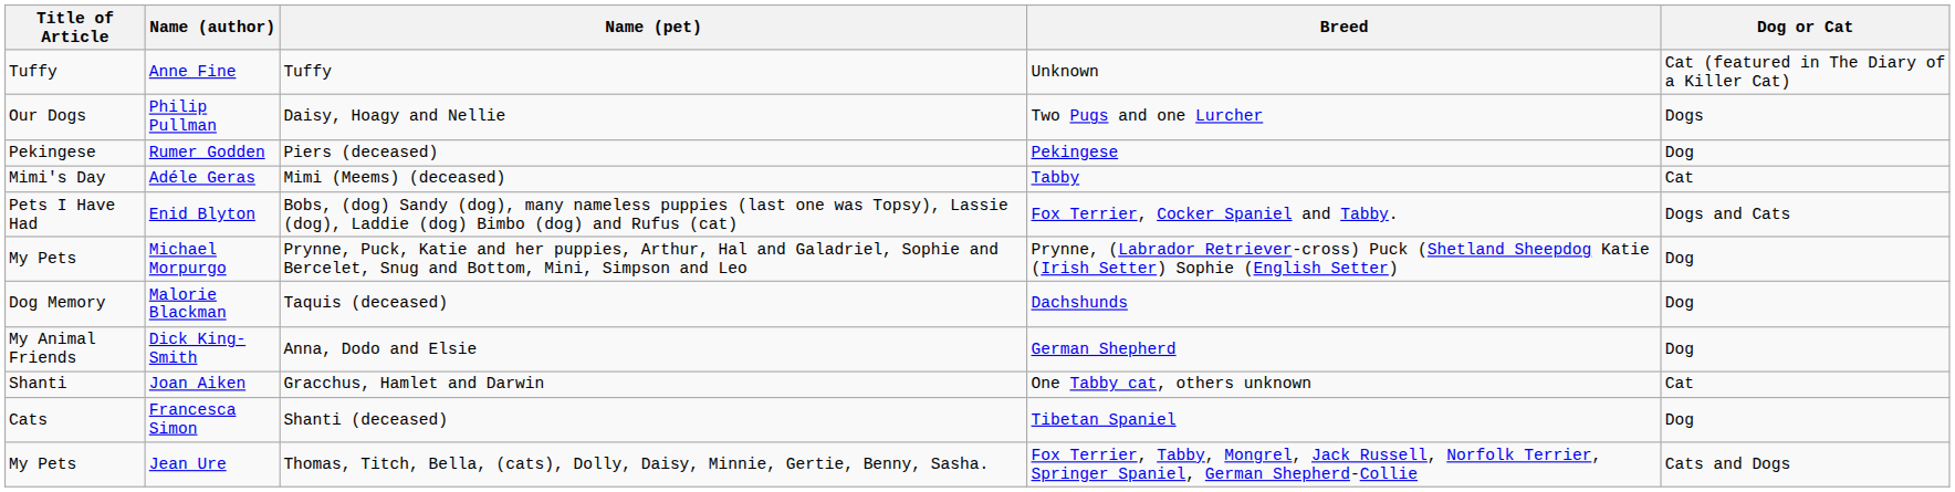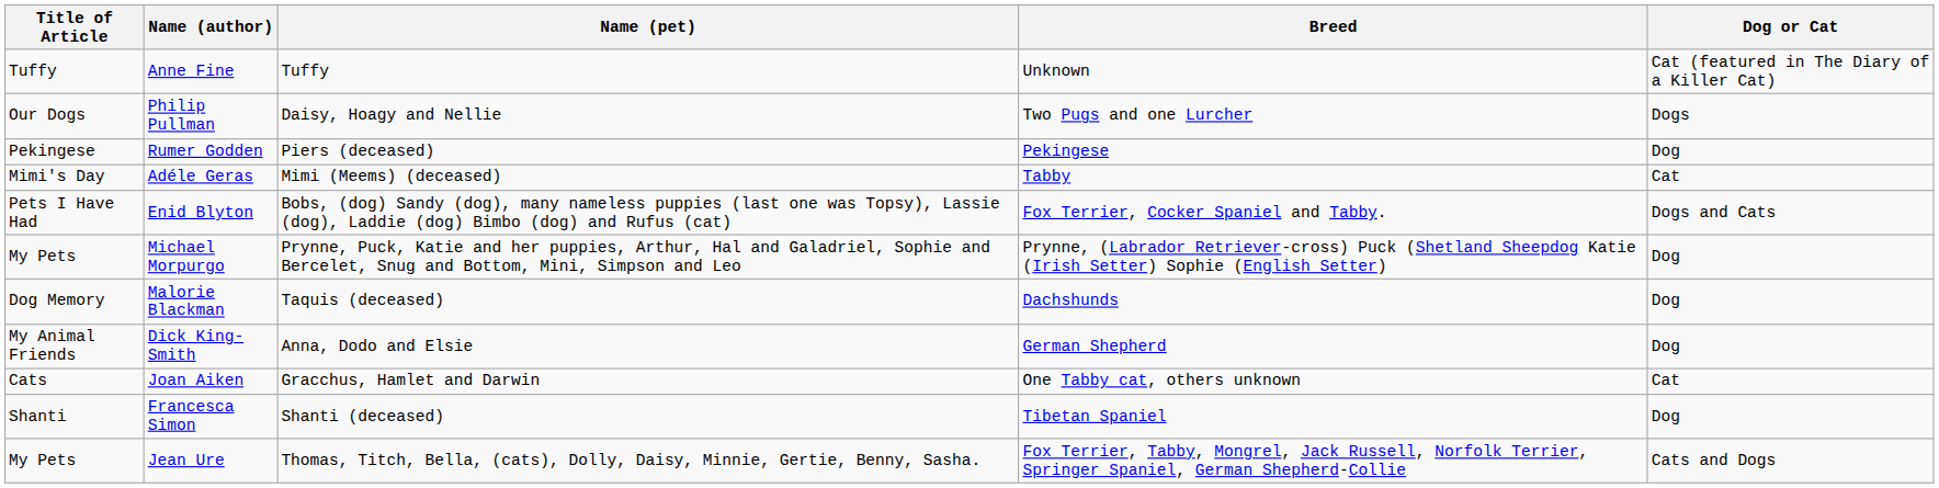Joan Aiken | Title of Article: Shanti -> Cats
Francesca Simon | Title of Article: Cats -> Shanti
